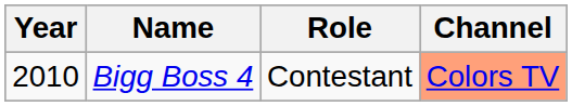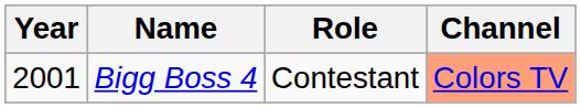Bigg Boss 4 | Year: 2010 -> 2001
